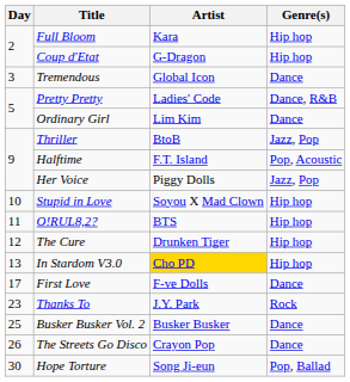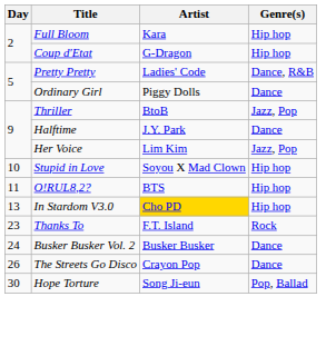- row: 3 | Tremendous | Global Icon | Dance
Ordinary Girl | Artist: Lim Kim -> Piggy Dolls
Halftime | Artist: F.T. Island -> J.Y. Park
Halftime | Genre(s): Pop, Acoustic -> Dance
Her Voice | Artist: Piggy Dolls -> Lim Kim
- row: 12 | The Cure | Drunken Tiger | Hip hop
- row: 17 | First Love | F-ve Dolls | Dance
Thanks To | Artist: J.Y. Park -> F.T. Island
Busker Busker Vol. 2 | Day: 25 -> 24
